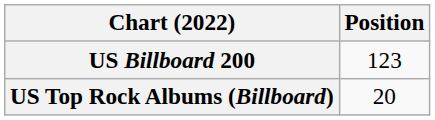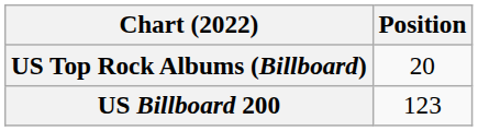rows swapped: US Billboard 200 <-> US Top Rock Albums (Billboard)
